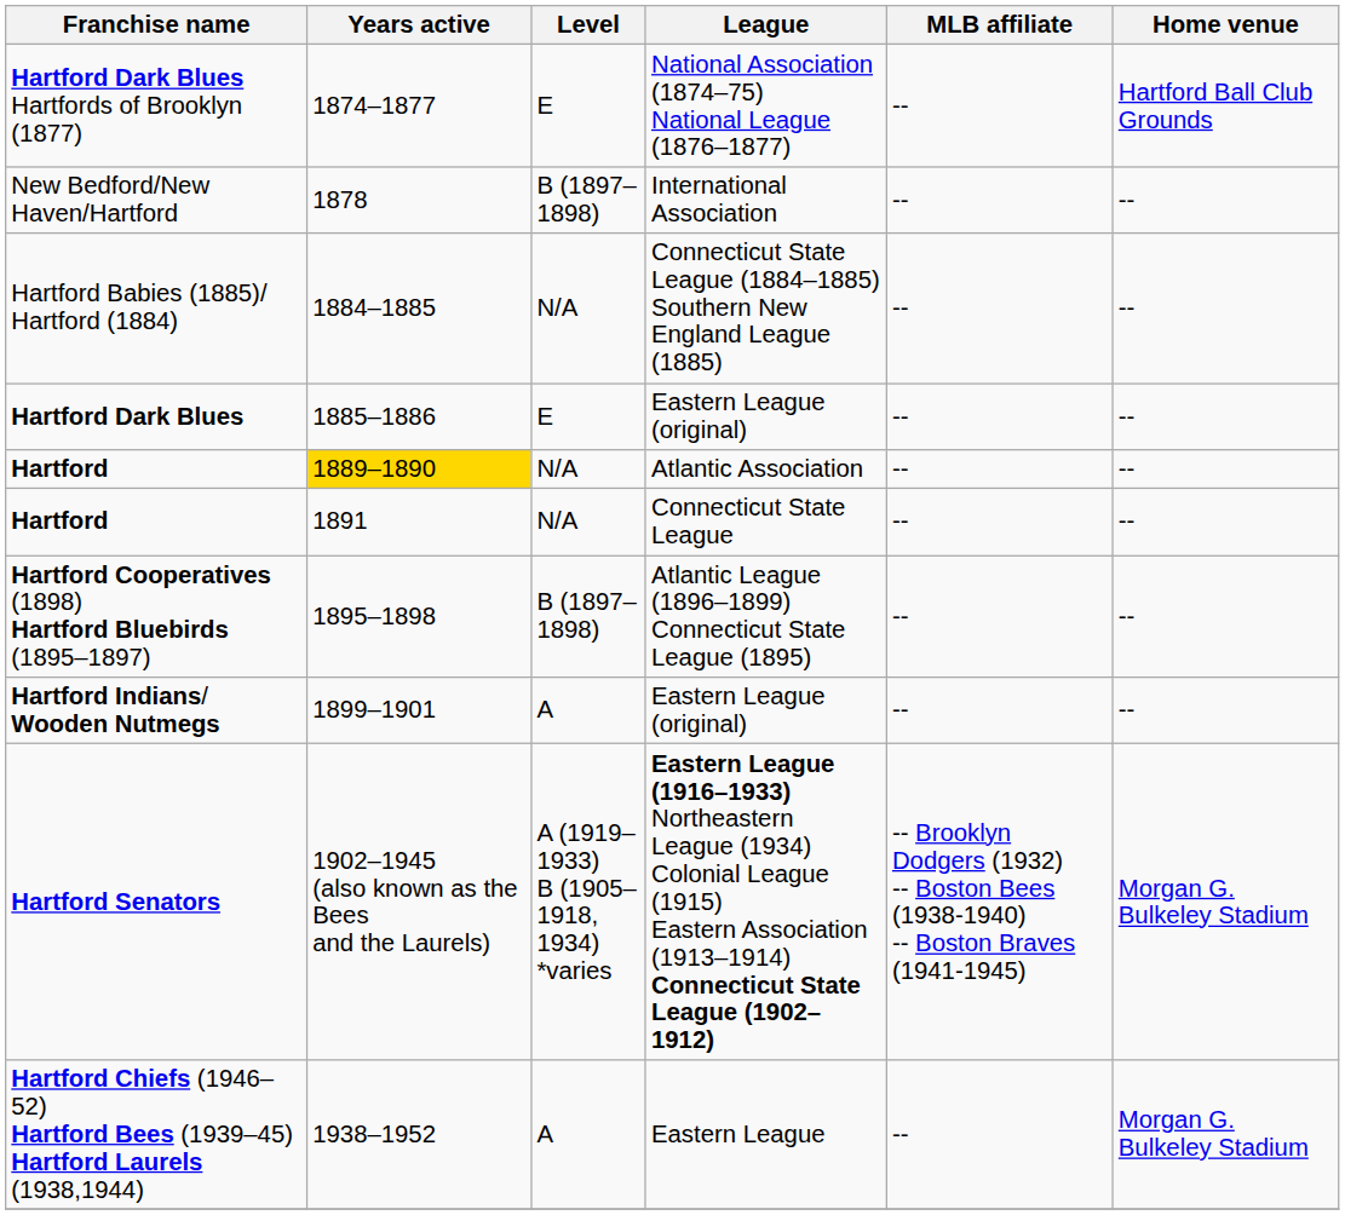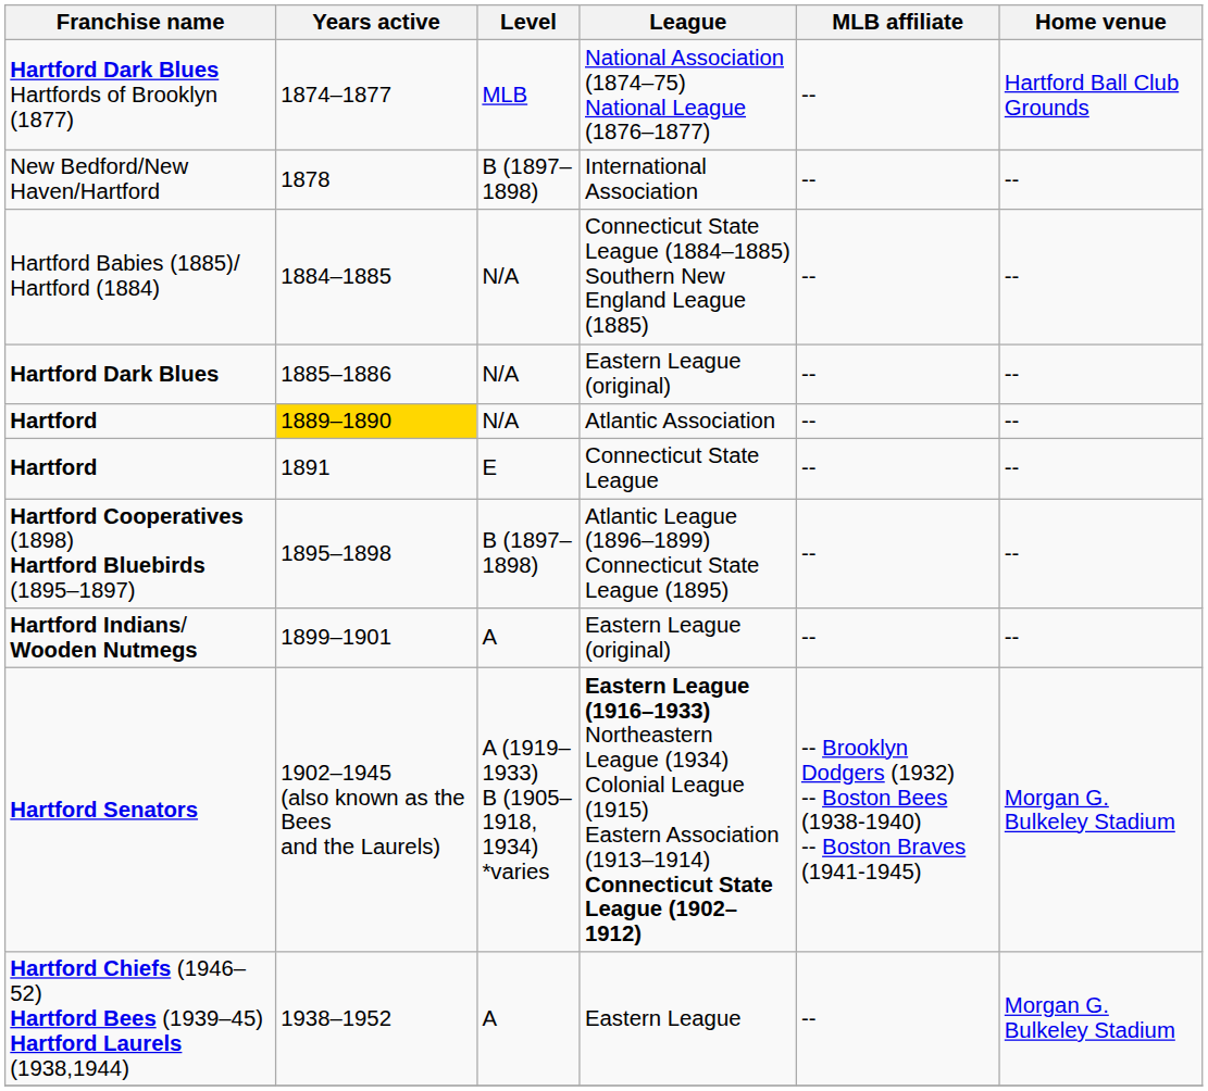Hartford Dark Blues Hartfords of Brooklyn (1877) | Level: E -> MLB
Hartford Dark Blues | Level: E -> N/A
Hartford / Connecticut State League | Level: N/A -> E
